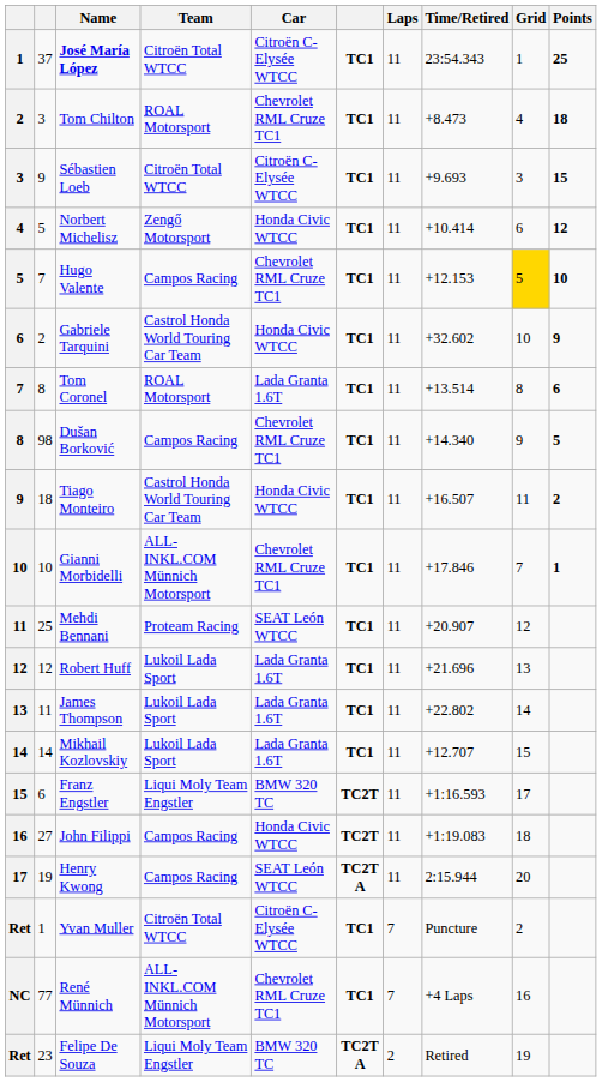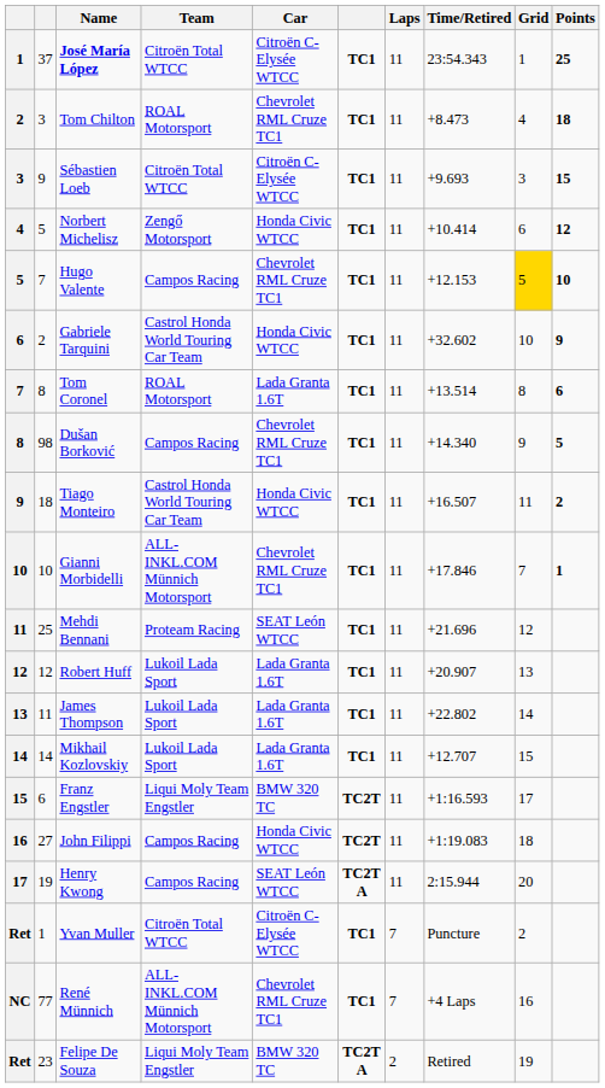Mehdi Bennani | Time/Retired: +20.907 -> +21.696
Robert Huff | Time/Retired: +21.696 -> +20.907
